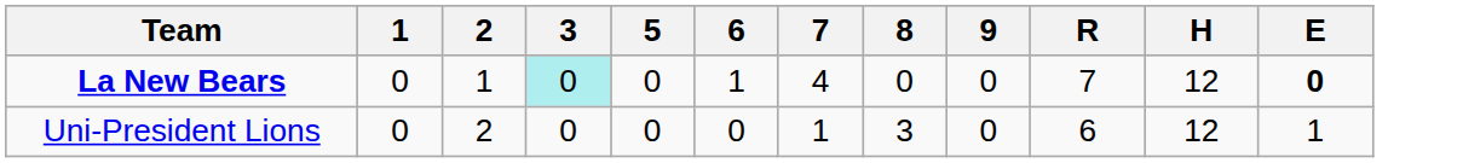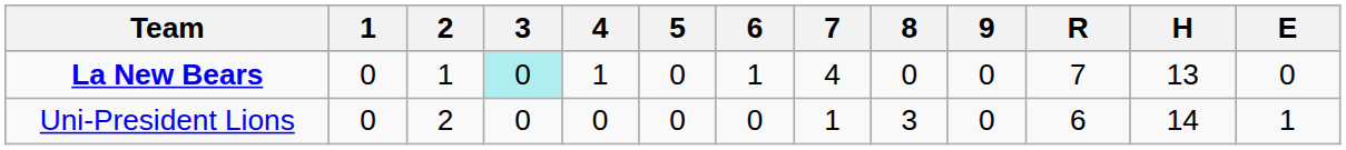+ column: 4 | 1 | 0
La New Bears | H: 12 -> 13
La New Bears | E: bold -> normal
Uni-President Lions | H: 12 -> 14
